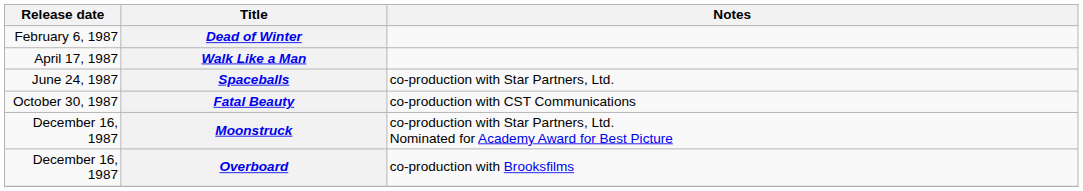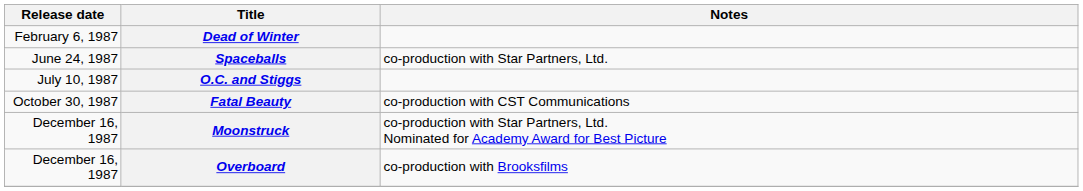- row: April 17, 1987 | Walk Like a Man
+ row: July 10, 1987 | O.C. and Stiggs
